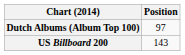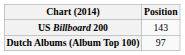rows swapped: Dutch Albums (Album Top 100) <-> US Billboard 200
